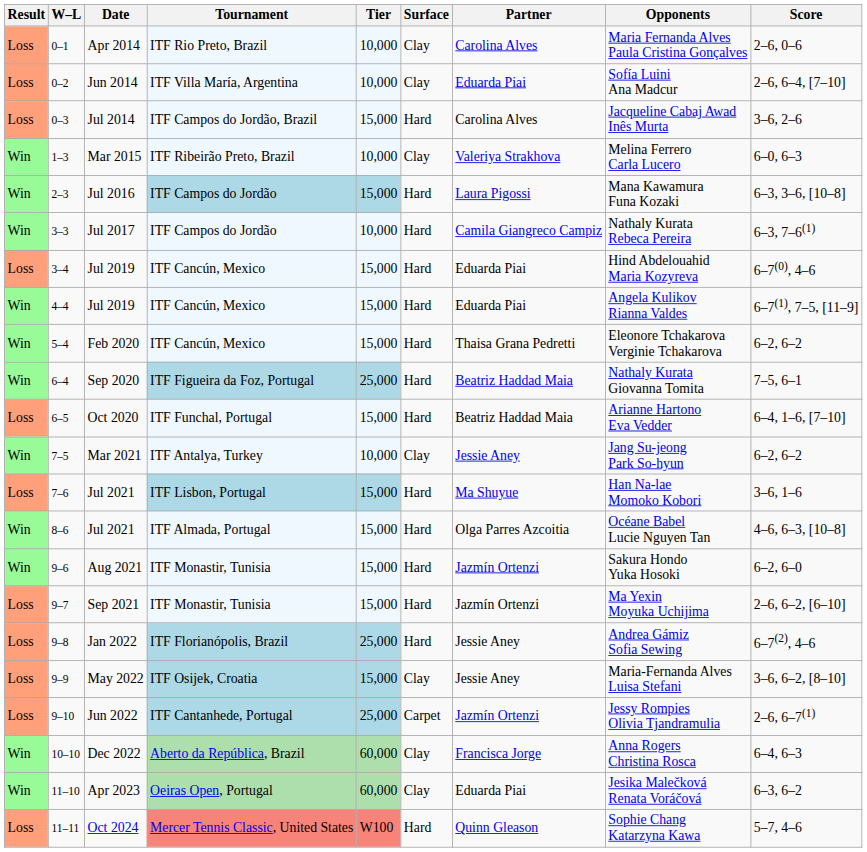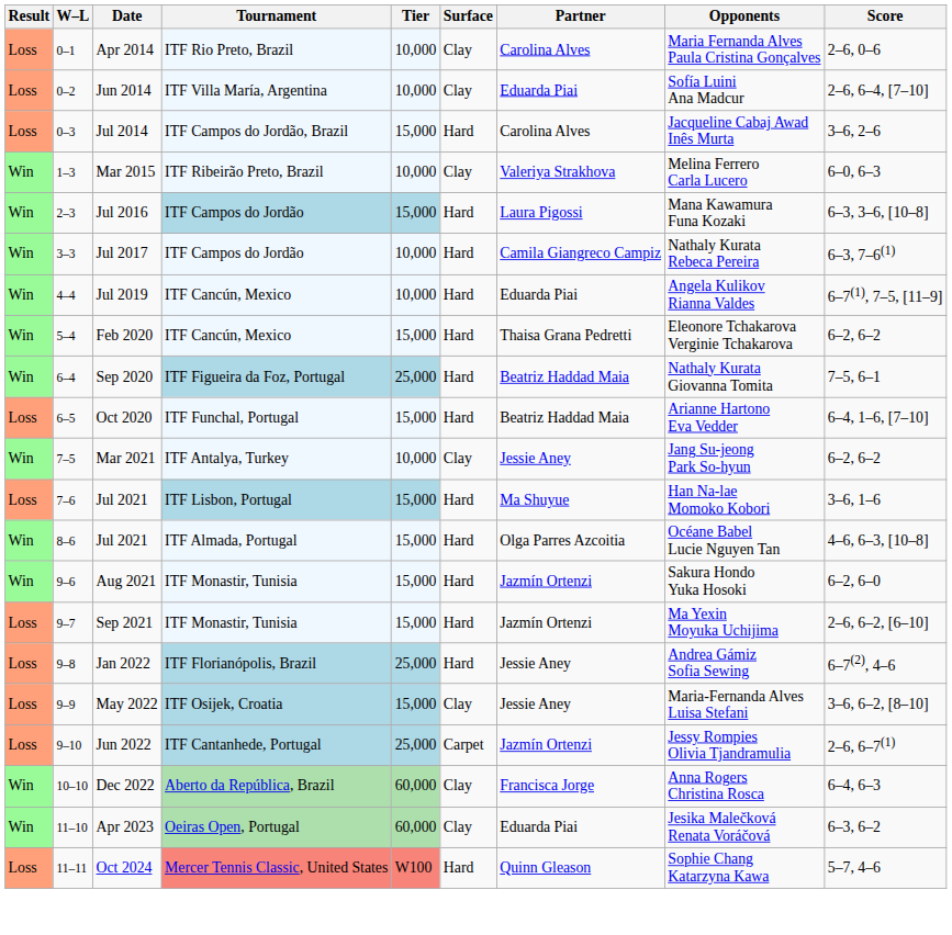- row: Loss | 3–4 | Jul 2019 | ITF Cancún, Mexico | 15,000 | Hard | Eduarda Piai | Hind Abdelouahid Maria Kozyreva | 6–7(0), 4–6
4–4 / Jul 2019 | Tier: 15,000 -> 10,000
